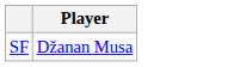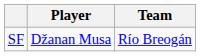+ column: Team | Río Breogán
